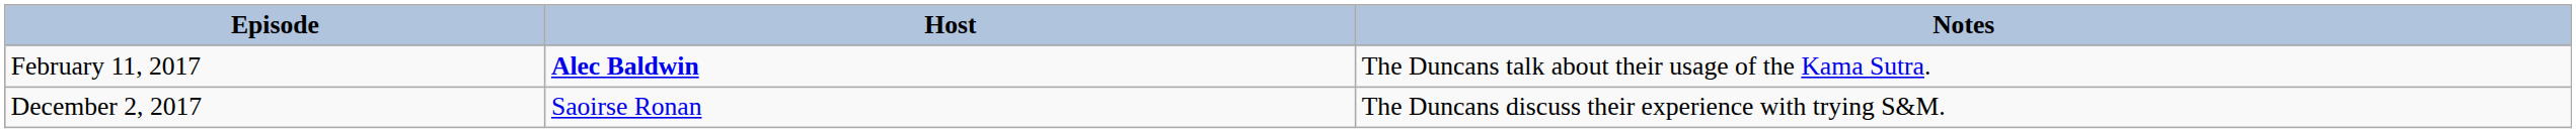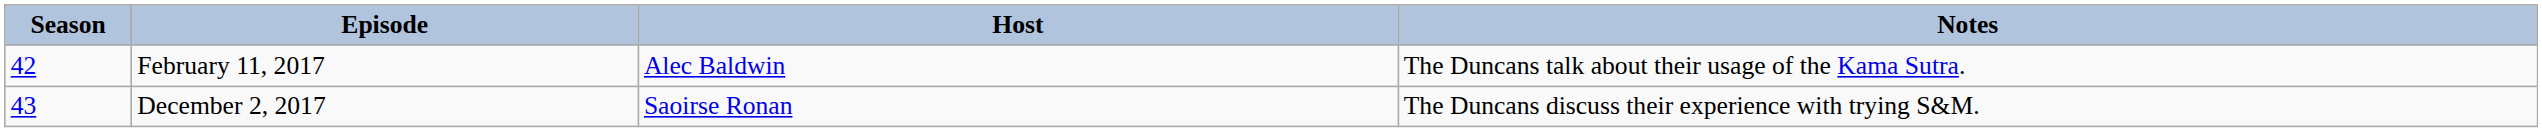+ column: Season | 42 | 43
February 11, 2017 | Host: bold -> normal
